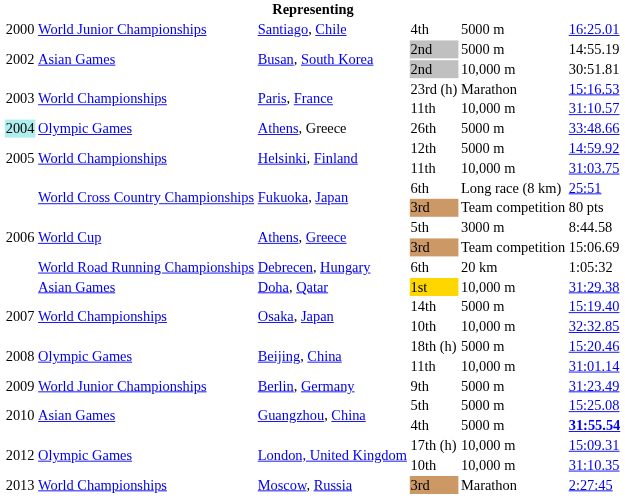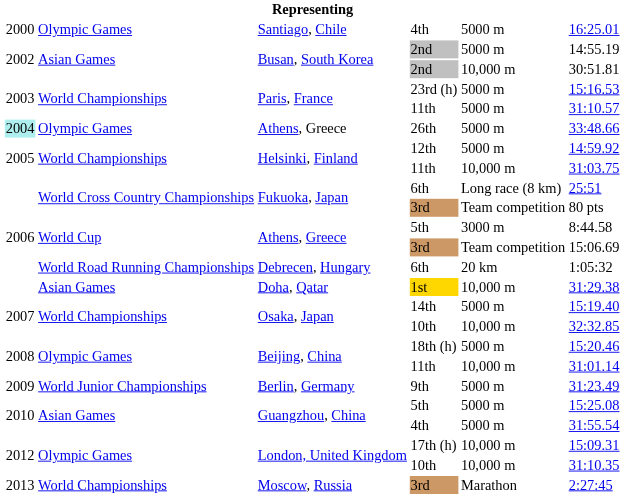Santiago, Chile / 4th | column 2: World Junior Championships -> Olympic Games
23rd (h) | column 5: Marathon -> 5000 m
Paris, France / 11th | column 5: 10,000 m -> 5000 m
Guangzhou, China / 4th | column 6: bold -> normal
